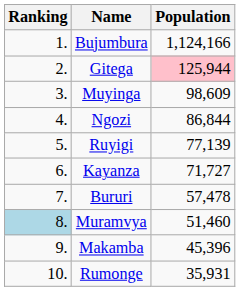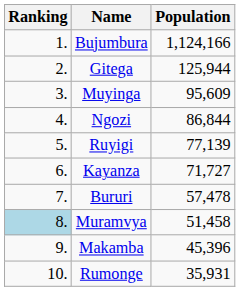Gitega | Population: pink background -> no background
Muyinga | Population: 98,609 -> 95,609
Muramvya | Population: 51,460 -> 51,458
